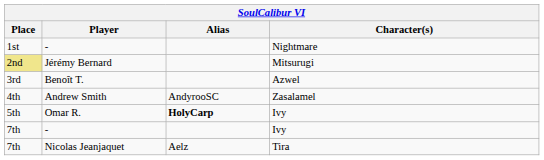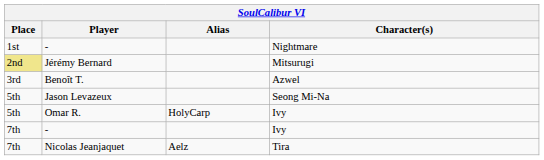- row: 4th | Andrew Smith | AndyrooSC | Zasalamel
+ row: 5th | Jason Levazeux | Seong Mi-Na
Omar R. | Alias: bold -> normal
